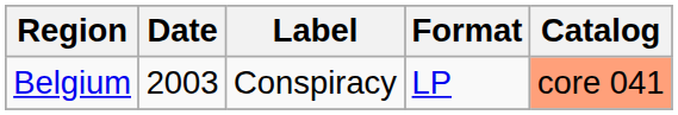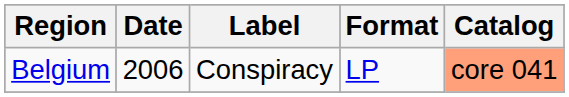Belgium | Date: 2003 -> 2006
